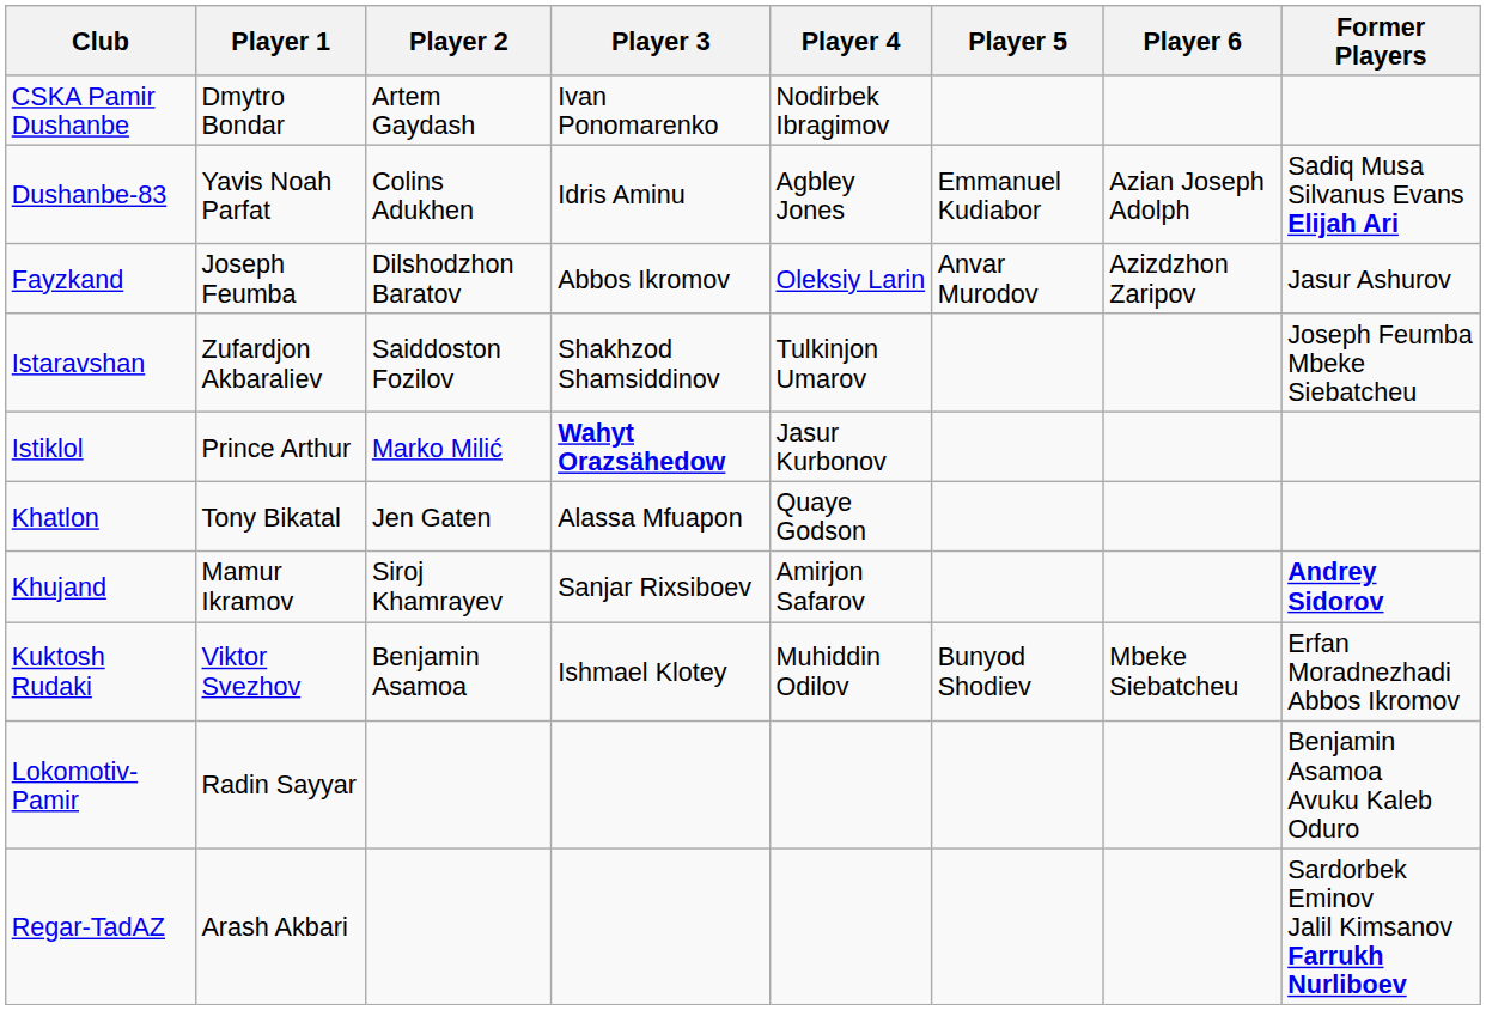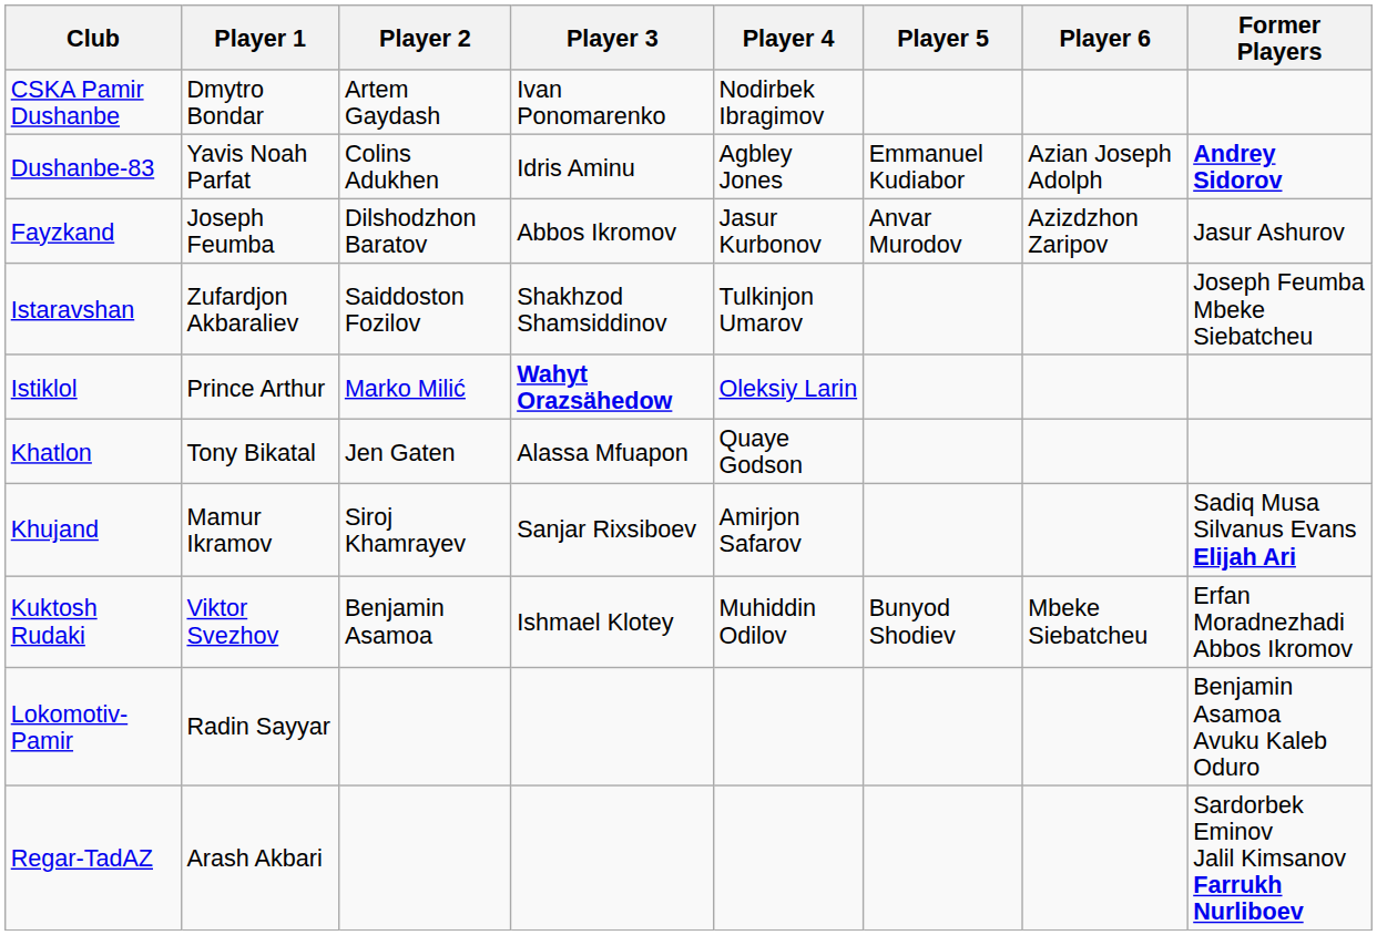Dushanbe-83 | Former Players: Sadiq Musa Silvanus Evans Elijah Ari -> Andrey Sidorov
Fayzkand | Player 4: Oleksiy Larin -> Jasur Kurbonov
Istiklol | Player 4: Jasur Kurbonov -> Oleksiy Larin
Khujand | Former Players: Andrey Sidorov -> Sadiq Musa Silvanus Evans Elijah Ari
